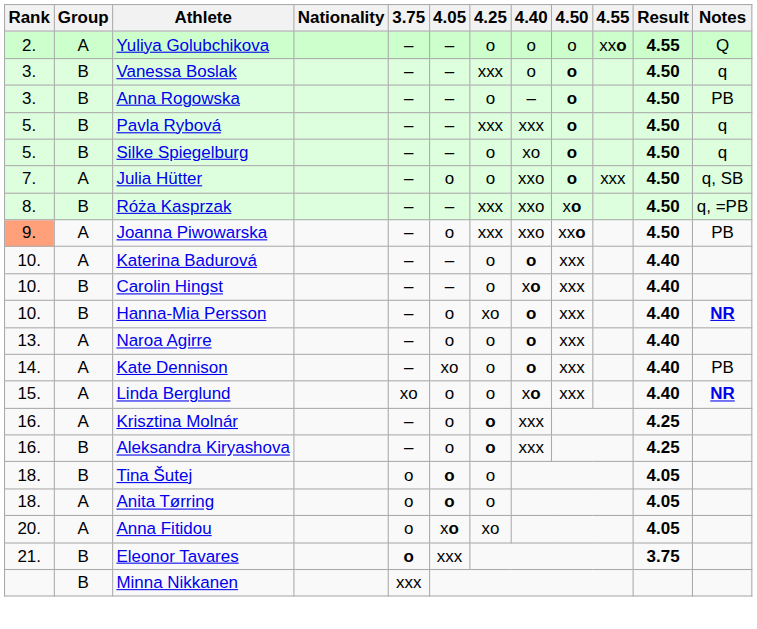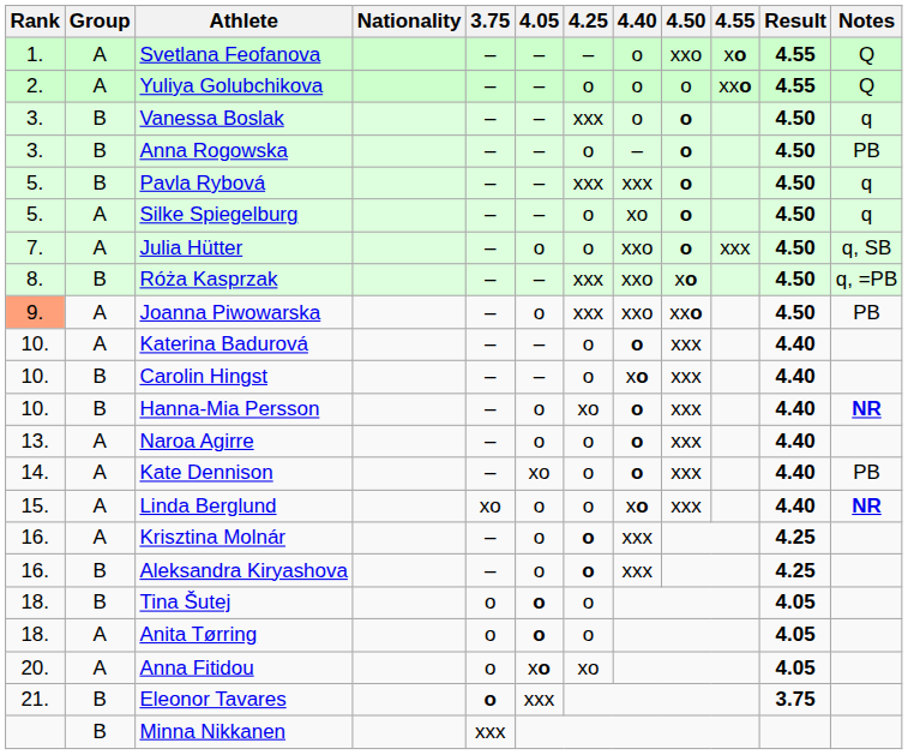+ row: 1. | A | Svetlana Feofanova | – | – | – | o | xxo | xo | 4.55 | Q
Silke Spiegelburg | Group: B -> A
